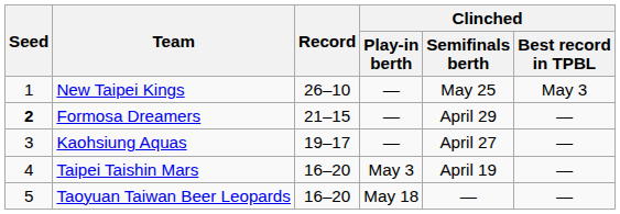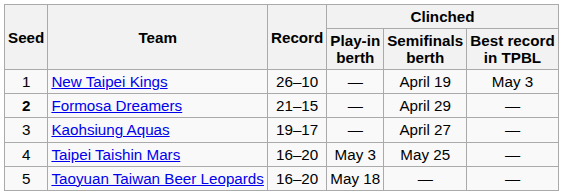New Taipei Kings | Clinched / Semifinals berth: May 25 -> April 19
Taipei Taishin Mars | Clinched / Semifinals berth: April 19 -> May 25
